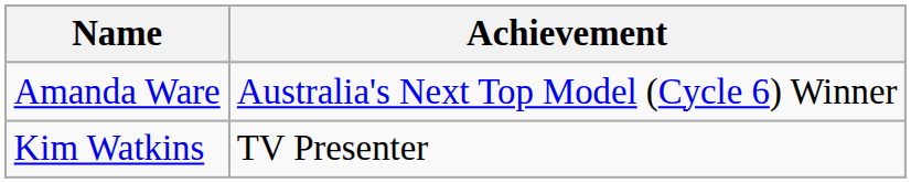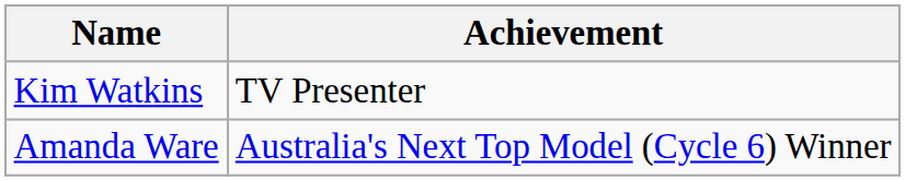rows swapped: Amanda Ware <-> Kim Watkins
